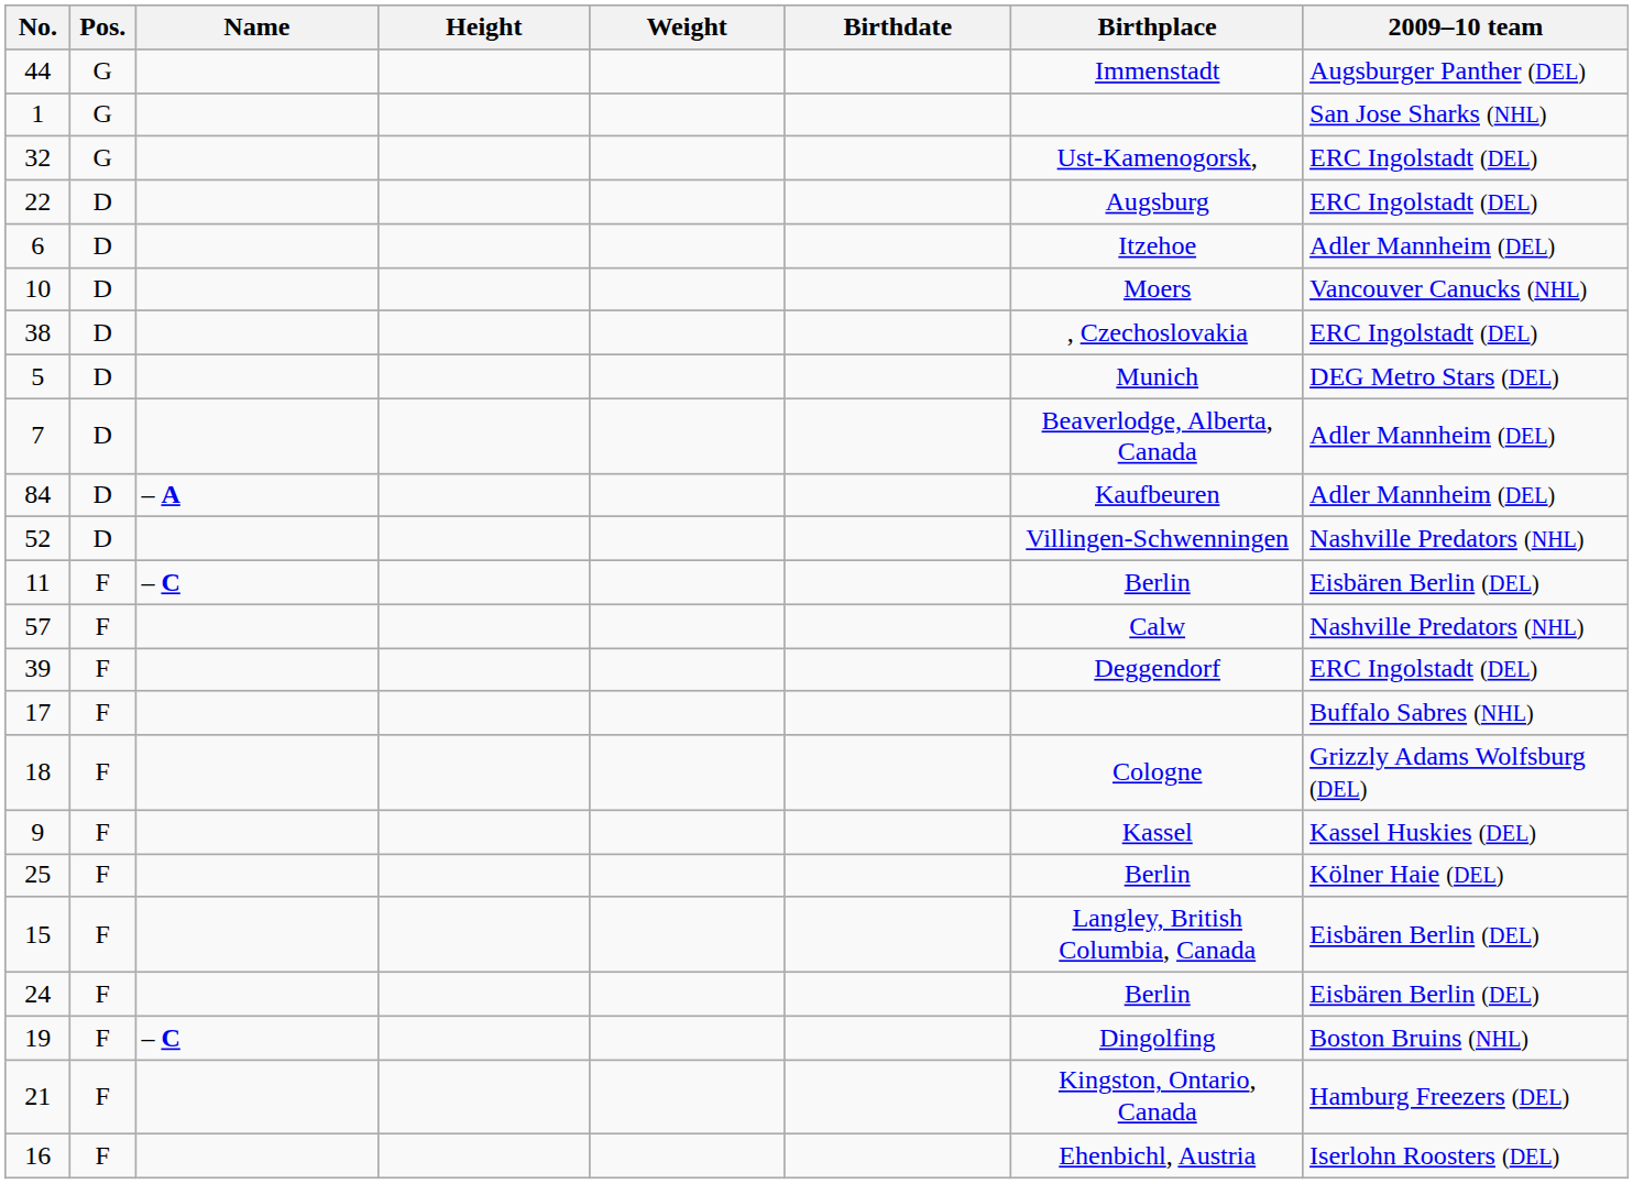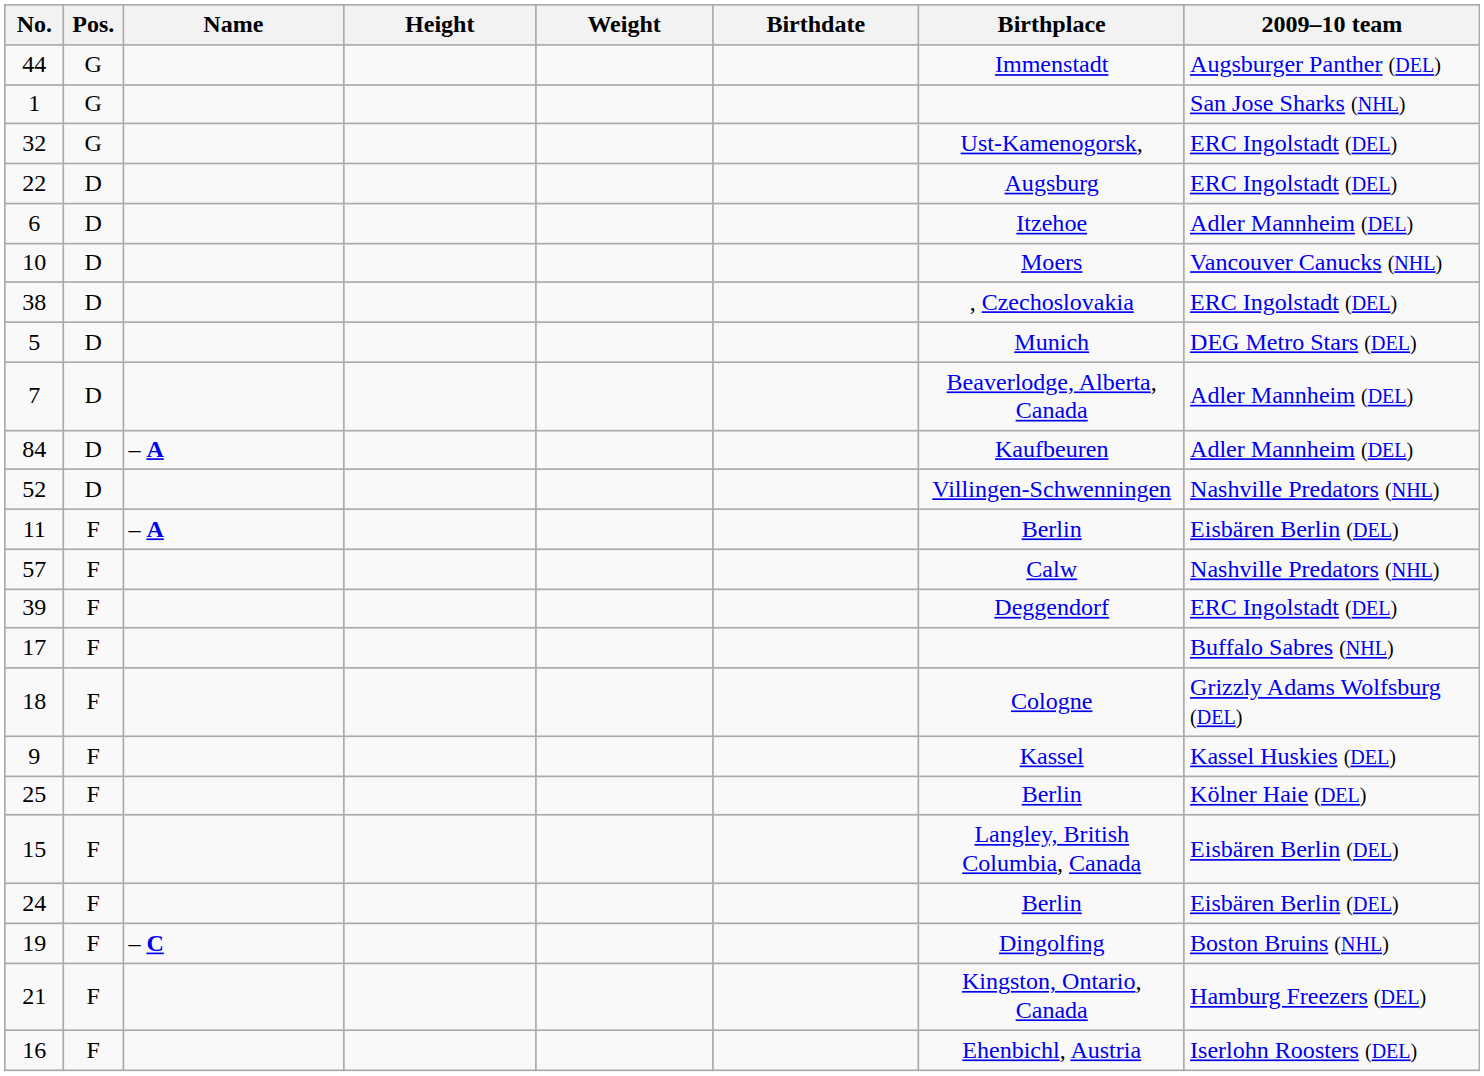11 | Name: – C -> – A
